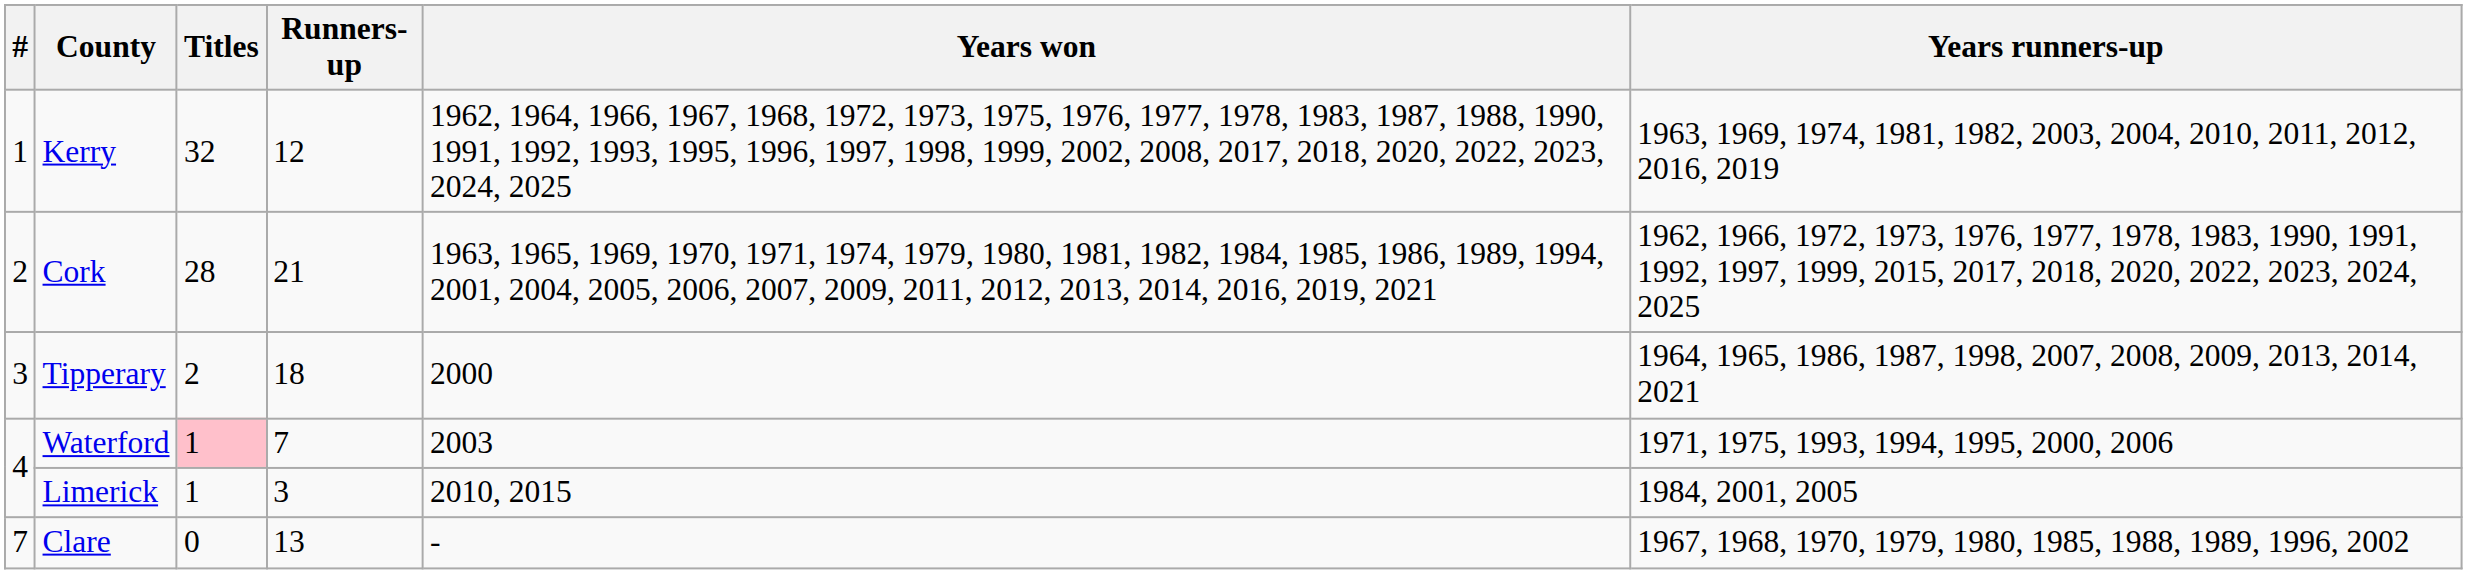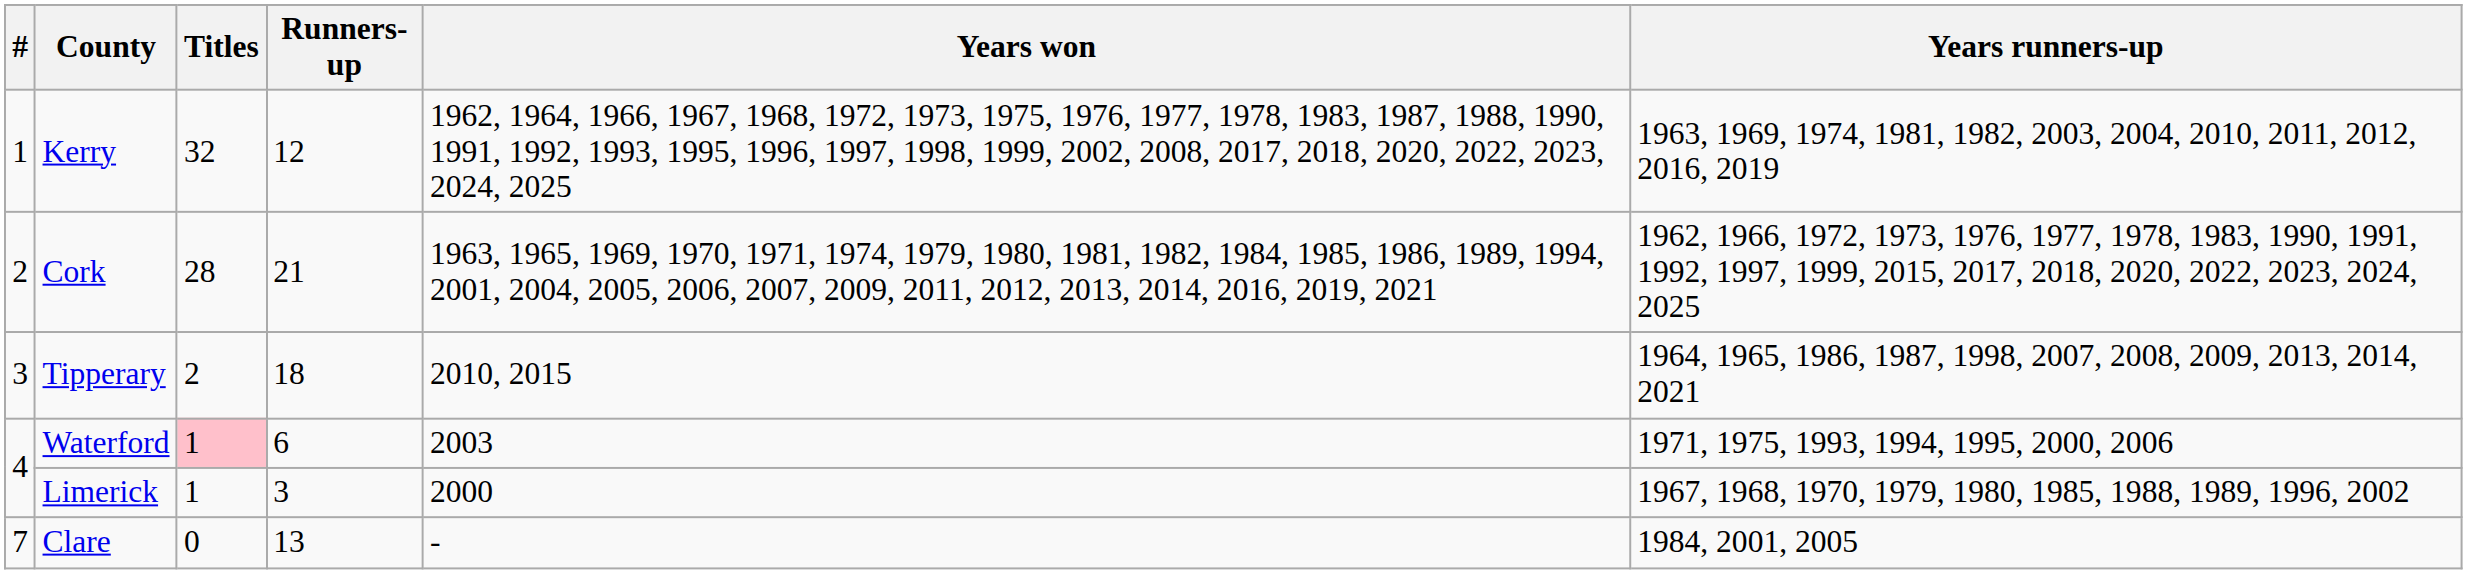Tipperary | Years won: 2000 -> 2010, 2015
Waterford | Runners-up: 7 -> 6
Limerick | Years won: 2010, 2015 -> 2000
Limerick | Years runners-up: 1984, 2001, 2005 -> 1967, 1968, 1970, 1979, 1980, 1985, 1988, 1989, 1996, 2002
Clare | Years runners-up: 1967, 1968, 1970, 1979, 1980, 1985, 1988, 1989, 1996, 2002 -> 1984, 2001, 2005
